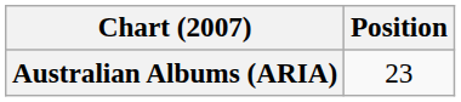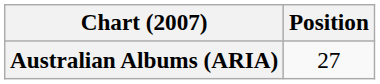Australian Albums (ARIA) | Position: 23 -> 27
